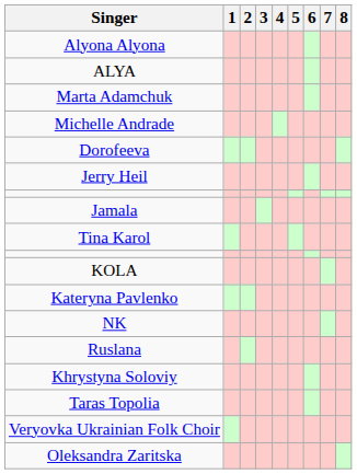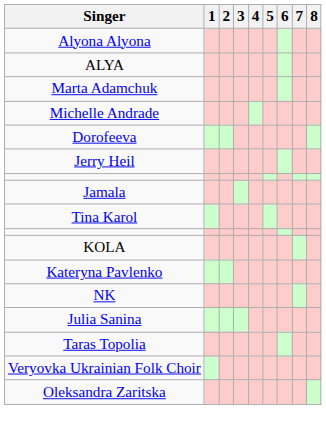- row: Ruslana
+ row: Julia Sanina
- row: Khrystyna Soloviy
